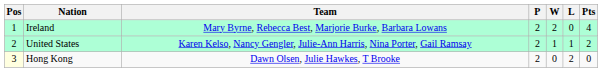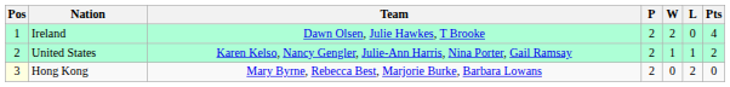Ireland | Team: Mary Byrne, Rebecca Best, Marjorie Burke, Barbara Lowans -> Dawn Olsen, Julie Hawkes, T Brooke
Hong Kong | Team: Dawn Olsen, Julie Hawkes, T Brooke -> Mary Byrne, Rebecca Best, Marjorie Burke, Barbara Lowans
